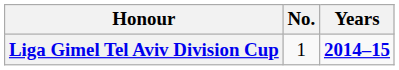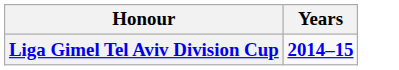- column: No. | 1
